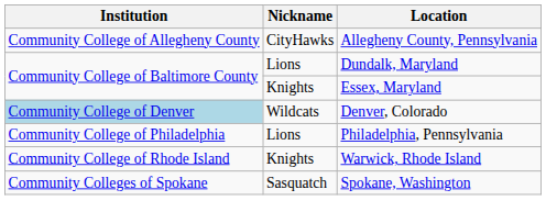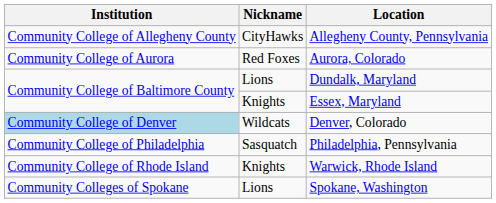+ row: Community College of Aurora | Red Foxes | Aurora, Colorado
Philadelphia, Pennsylvania | Nickname: Lions -> Sasquatch
Spokane, Washington | Nickname: Sasquatch -> Lions
